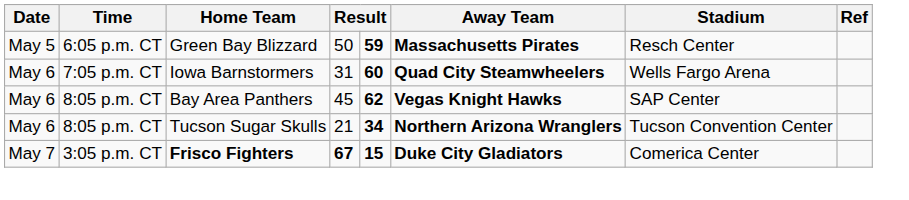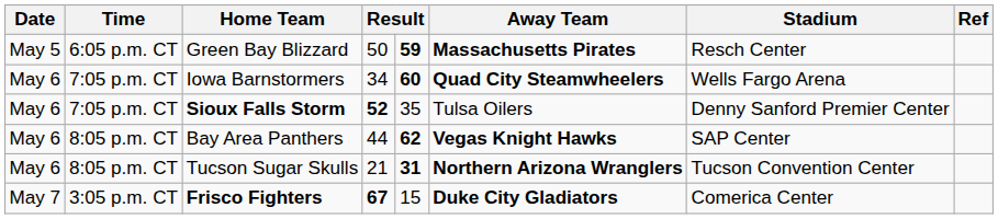Iowa Barnstormers | column 4: 31 -> 34
+ row: May 6 | 7:05 p.m. CT | Sioux Falls Storm | 52 | 35 | Tulsa Oilers | Denny Sanford Premier Center
Bay Area Panthers | column 4: 45 -> 44
Tucson Sugar Skulls | column 5: 34 -> 31
Frisco Fighters | column 5: bold -> normal
